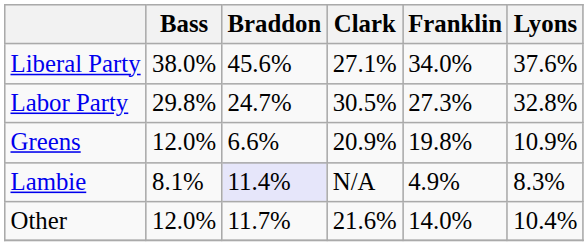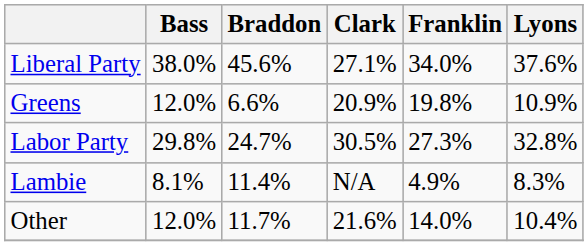rows swapped: Labor Party <-> Greens
Lambie | Braddon: lavender background -> no background
